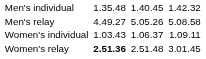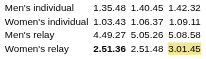rows swapped: Women's individual <-> Men's relay
Women's relay | column 7: no background -> khaki background
